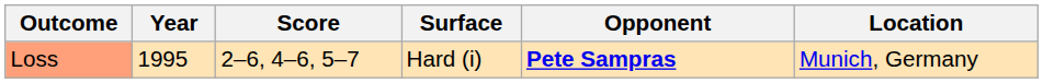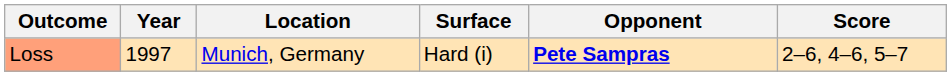columns swapped: Location <-> Score
Loss | Year: 1995 -> 1997
